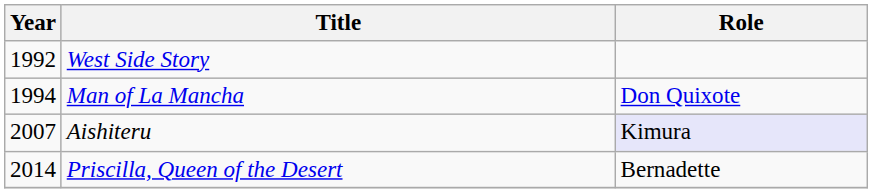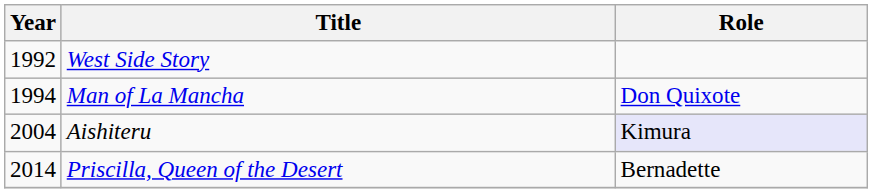Aishiteru | Year: 2007 -> 2004
